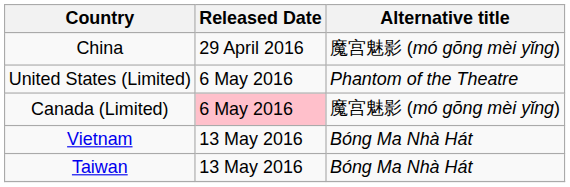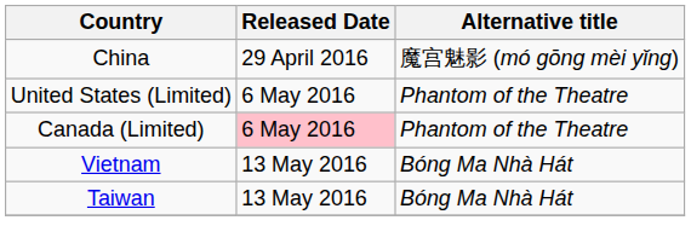Canada (Limited) | Alternative title: 魔宫魅影 (mó gōng mèi yǐng) -> Phantom of the Theatre
